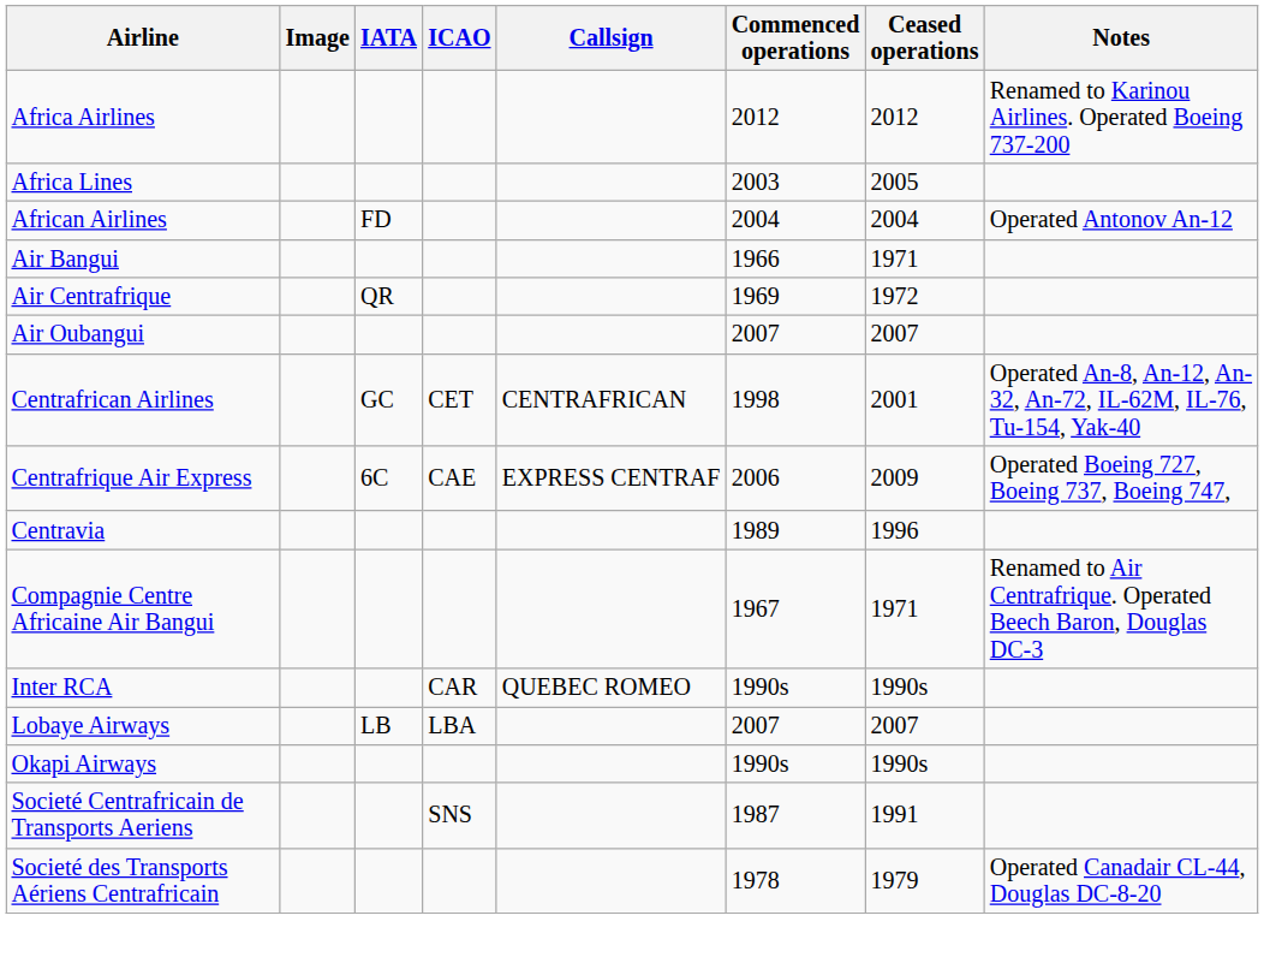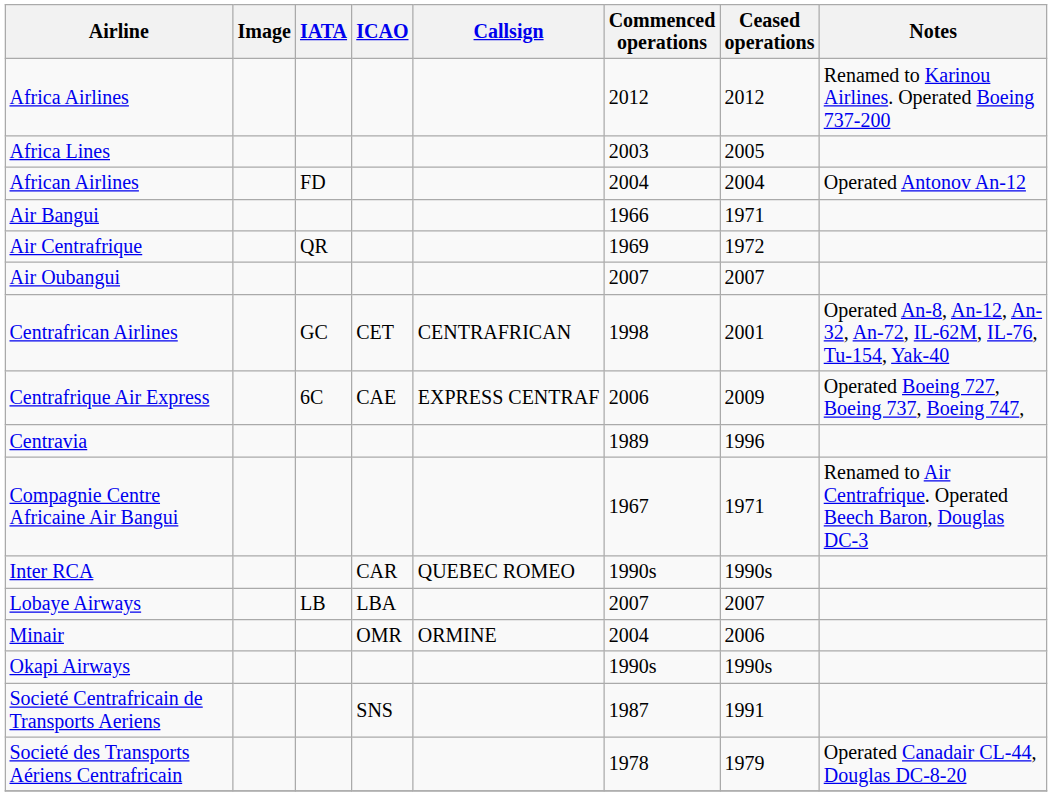+ row: Minair | OMR | ORMINE | 2004 | 2006
